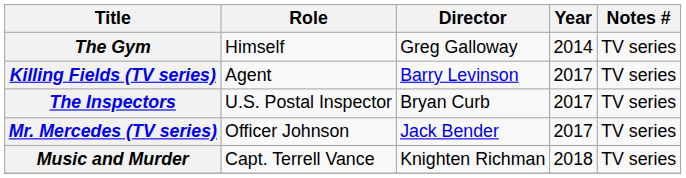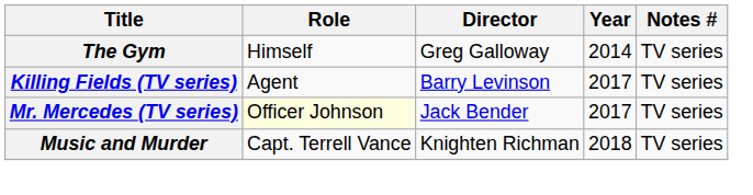- row: The Inspectors | U.S. Postal Inspector | Bryan Curb | 2017 | TV series
Mr. Mercedes (TV series) | Role: no background -> lightyellow background
